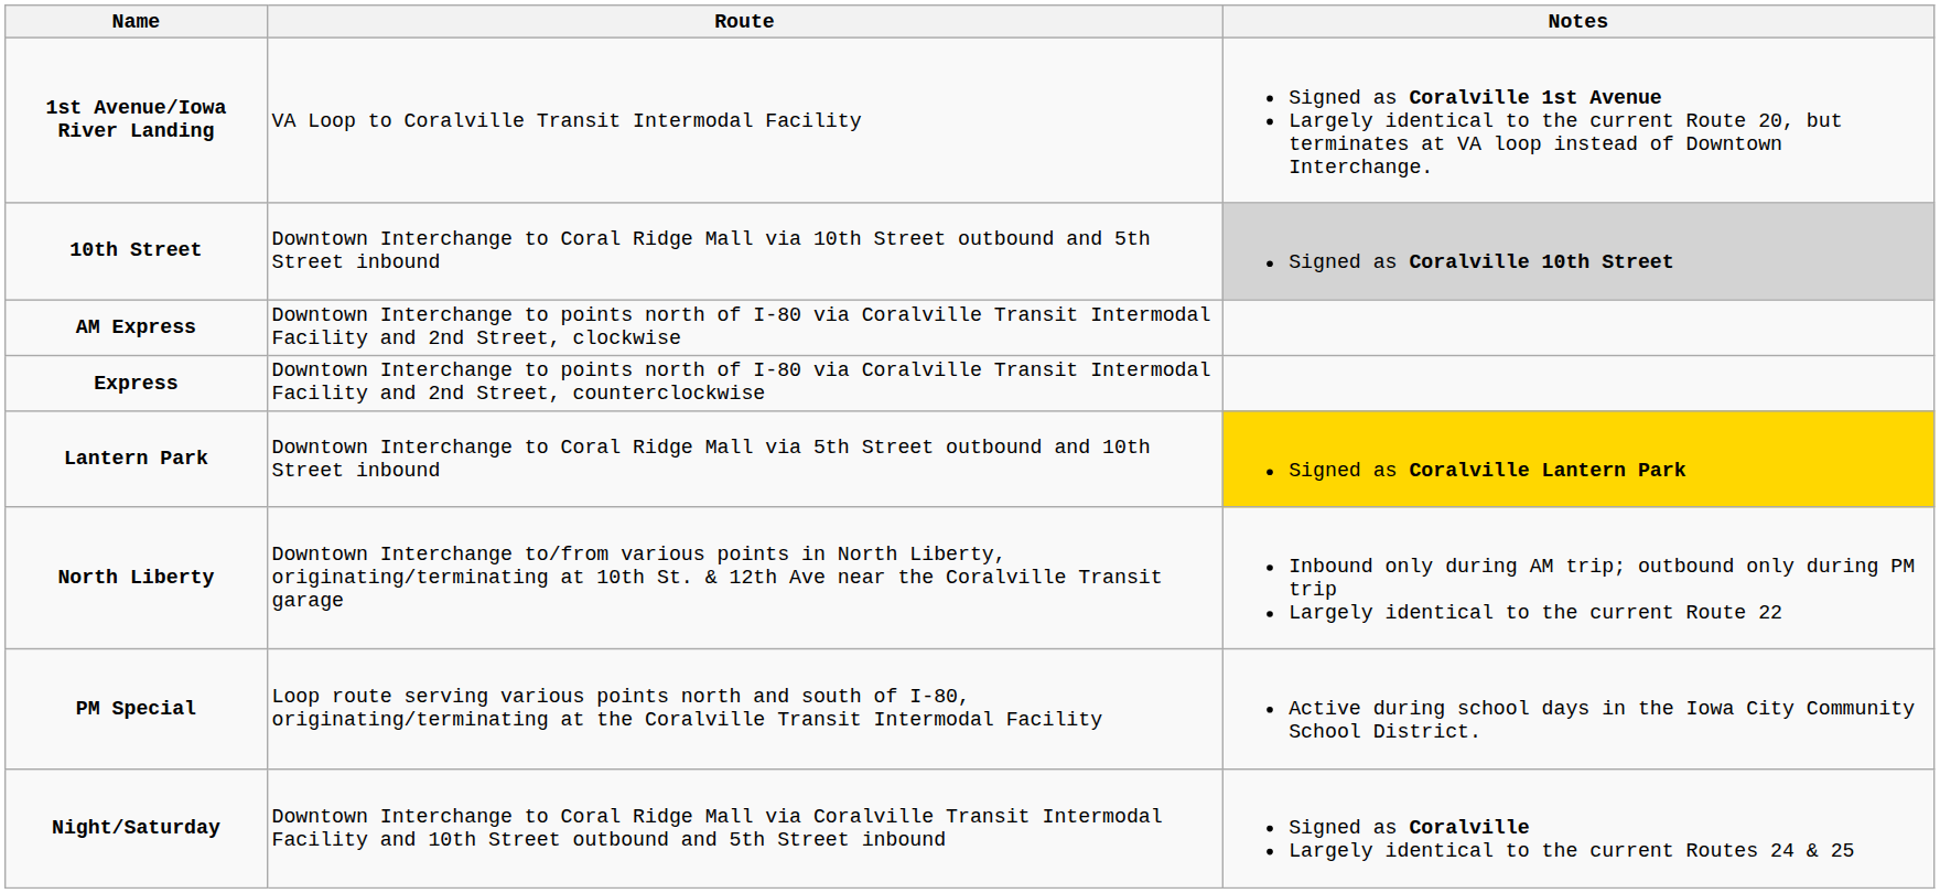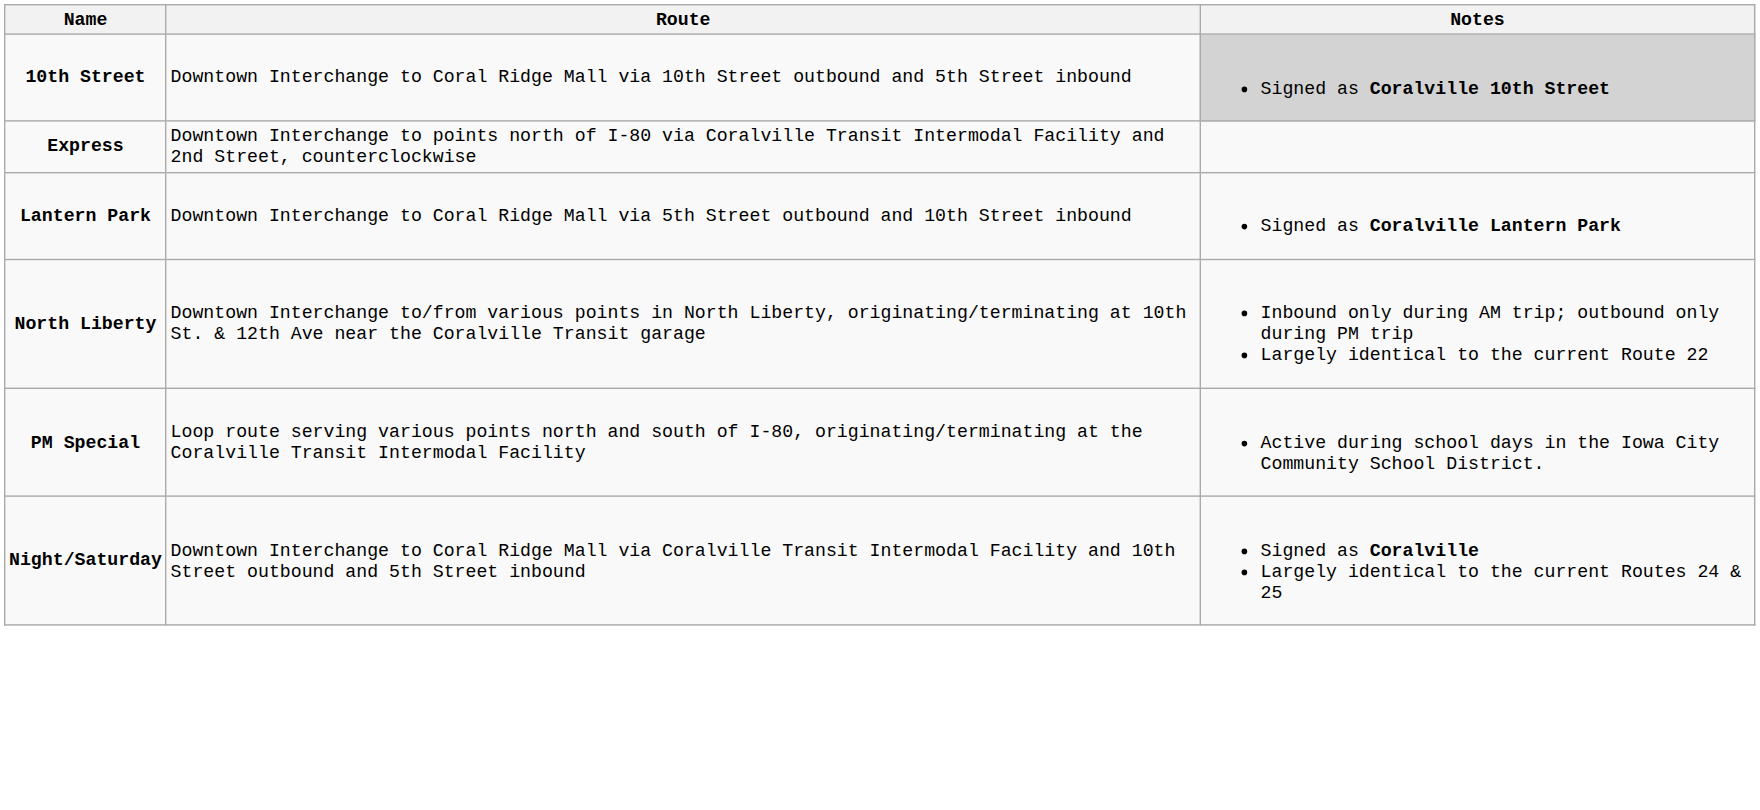- row: 1st Avenue/Iowa River Landing | VA Loop to Coralville Transit Intermodal Facility | Signed as Coralville 1st Avenue Largely identical to the current Route 20, but terminates at VA loop instead of Downtown Interchange.
- row: AM Express | Downtown Interchange to points north of I-80 via Coralville Transit Intermodal Facility and 2nd Street, clockwise
Lantern Park | Notes: gold background -> no background
